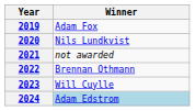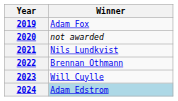2020 | Winner: Nils Lundkvist -> not awarded
2021 | Winner: not awarded -> Nils Lundkvist
